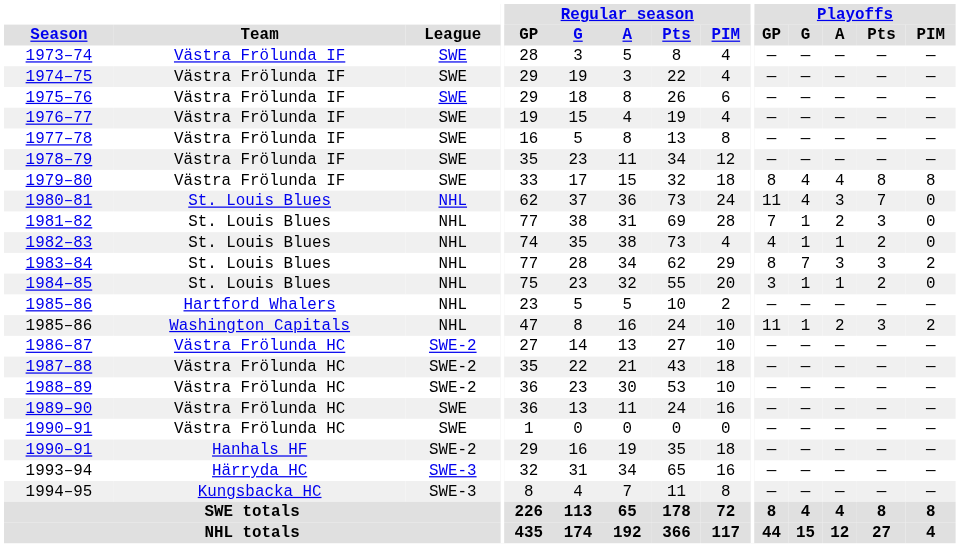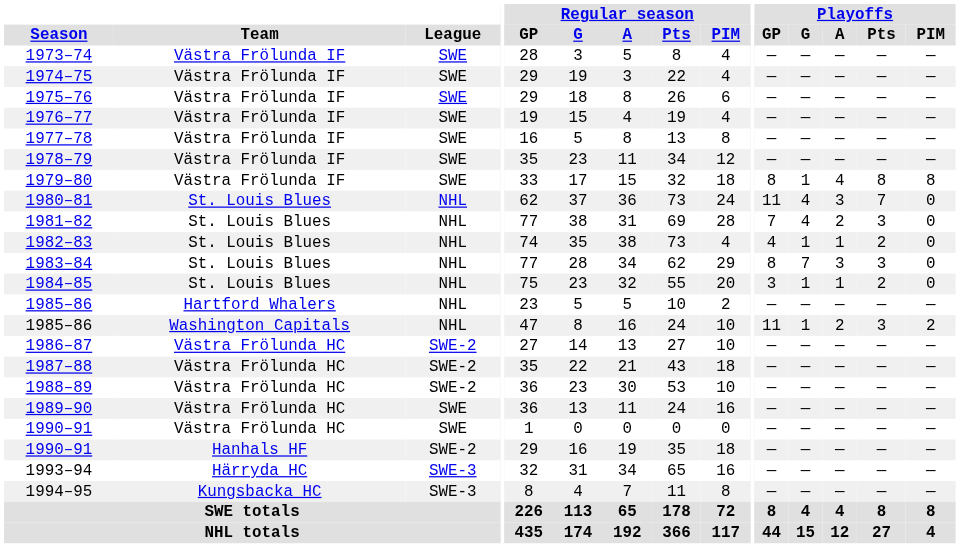1979–80 | Playoffs / G: 4 -> 1
1981–82 | Playoffs / G: 1 -> 4
1983–84 | Playoffs / PIM: 2 -> 0
